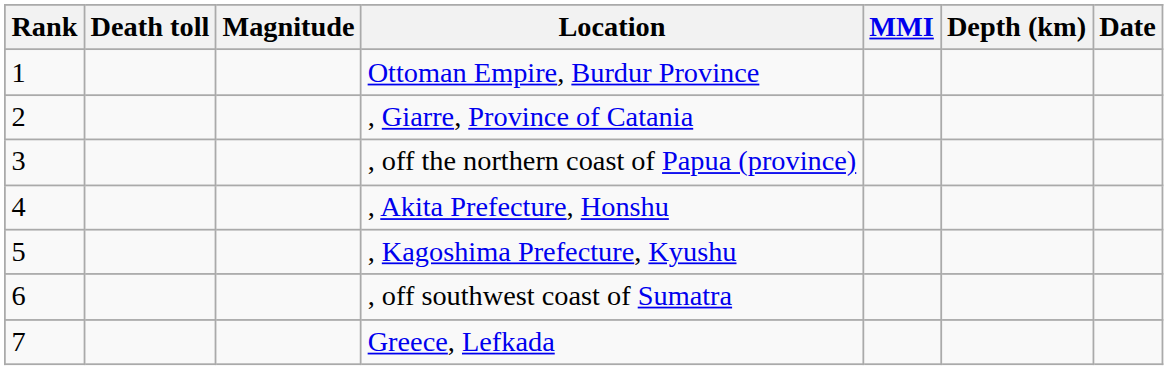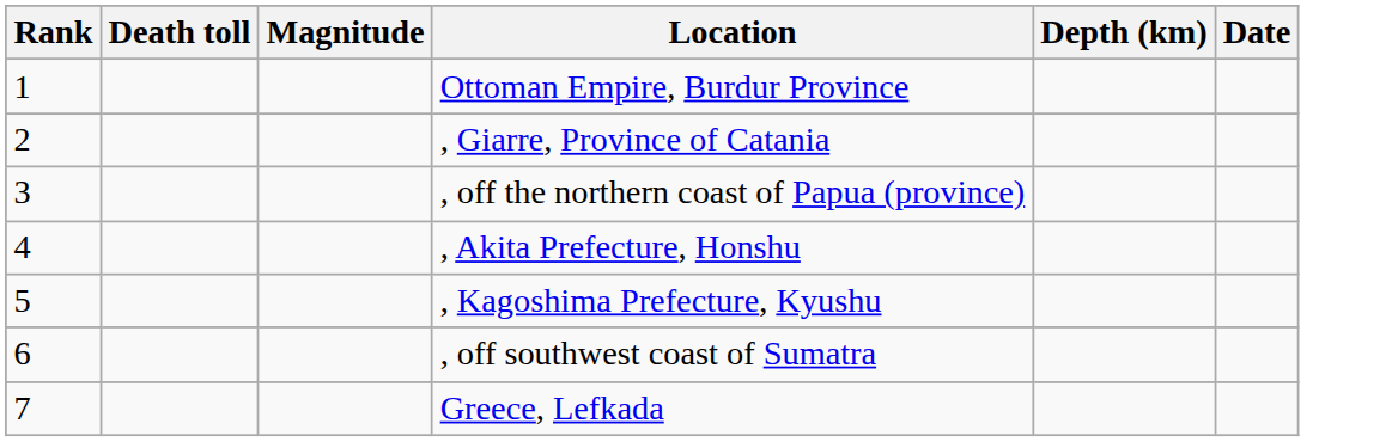- column: MMI
